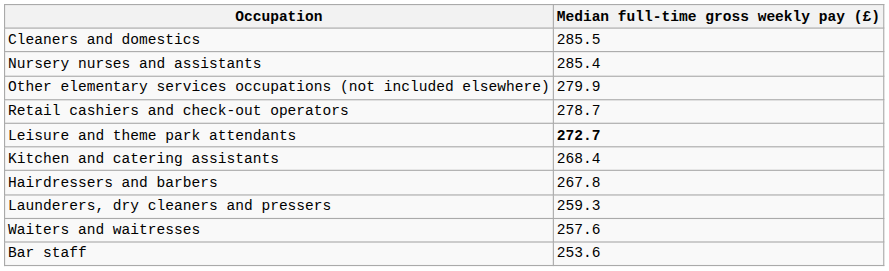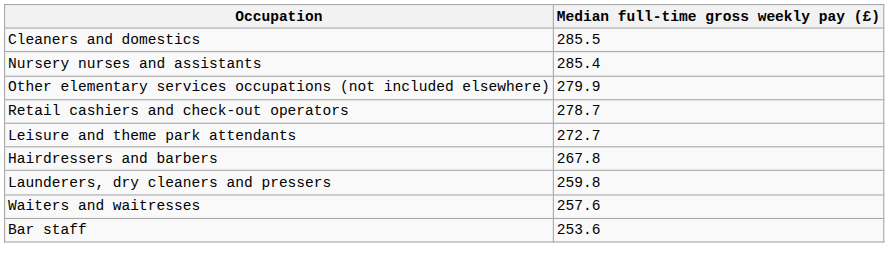Leisure and theme park attendants | Median full-time gross weekly pay (£): bold -> normal
- row: Kitchen and catering assistants | 268.4
Launderers, dry cleaners and pressers | Median full-time gross weekly pay (£): 259.3 -> 259.8
